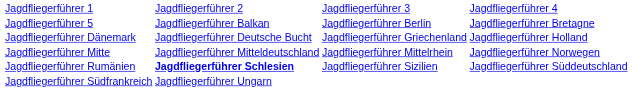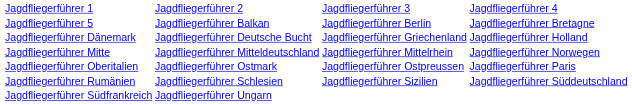+ row: Jagdfliegerführer Oberitalien | Jagdfliegerführer Ostmark | Jagdfliegerführer Ostpreussen | Jagdfliegerführer Paris
Jagdfliegerführer Rumänien | column 2: bold -> normal
